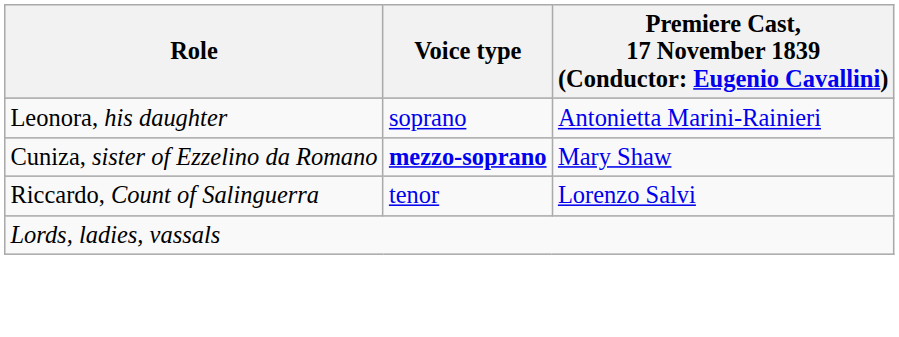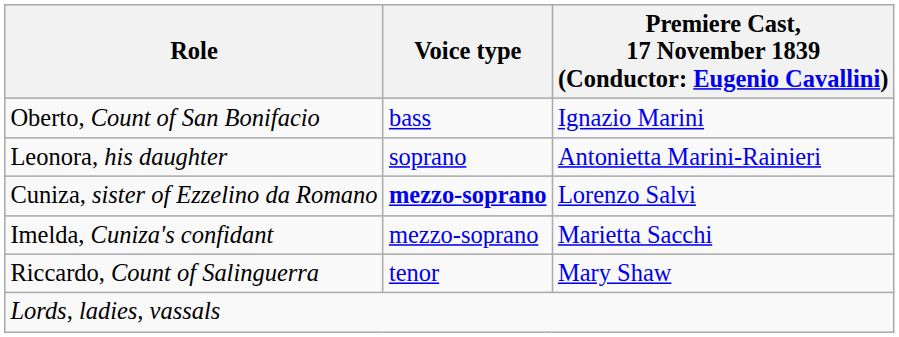+ row: Oberto, Count of San Bonifacio | bass | Ignazio Marini
Cuniza, sister of Ezzelino da Romano | column 3: Mary Shaw -> Lorenzo Salvi
+ row: Imelda, Cuniza's confidant | mezzo-soprano | Marietta Sacchi
Riccardo, Count of Salinguerra | column 3: Lorenzo Salvi -> Mary Shaw
